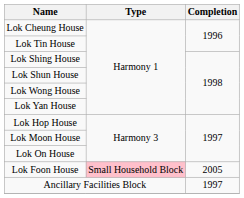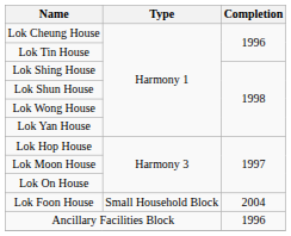Lok Foon House | Type: pink background -> no background
Lok Foon House | Completion: 2005 -> 2004
Ancillary Facilities Block | Completion: 1997 -> 1996
